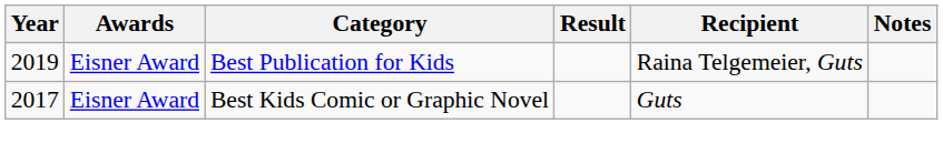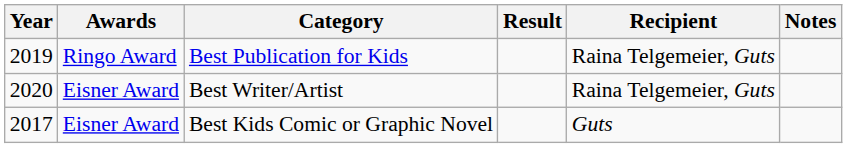Best Publication for Kids | Awards: Eisner Award -> Ringo Award
+ row: 2020 | Eisner Award | Best Writer/Artist | Raina Telgemeier, Guts
